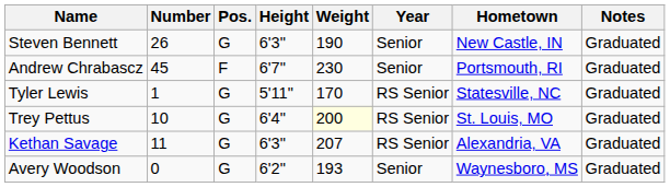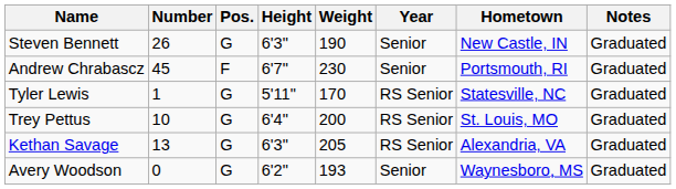Trey Pettus | Weight: lightyellow background -> no background
Kethan Savage | Number: 11 -> 13
Kethan Savage | Weight: 207 -> 205
